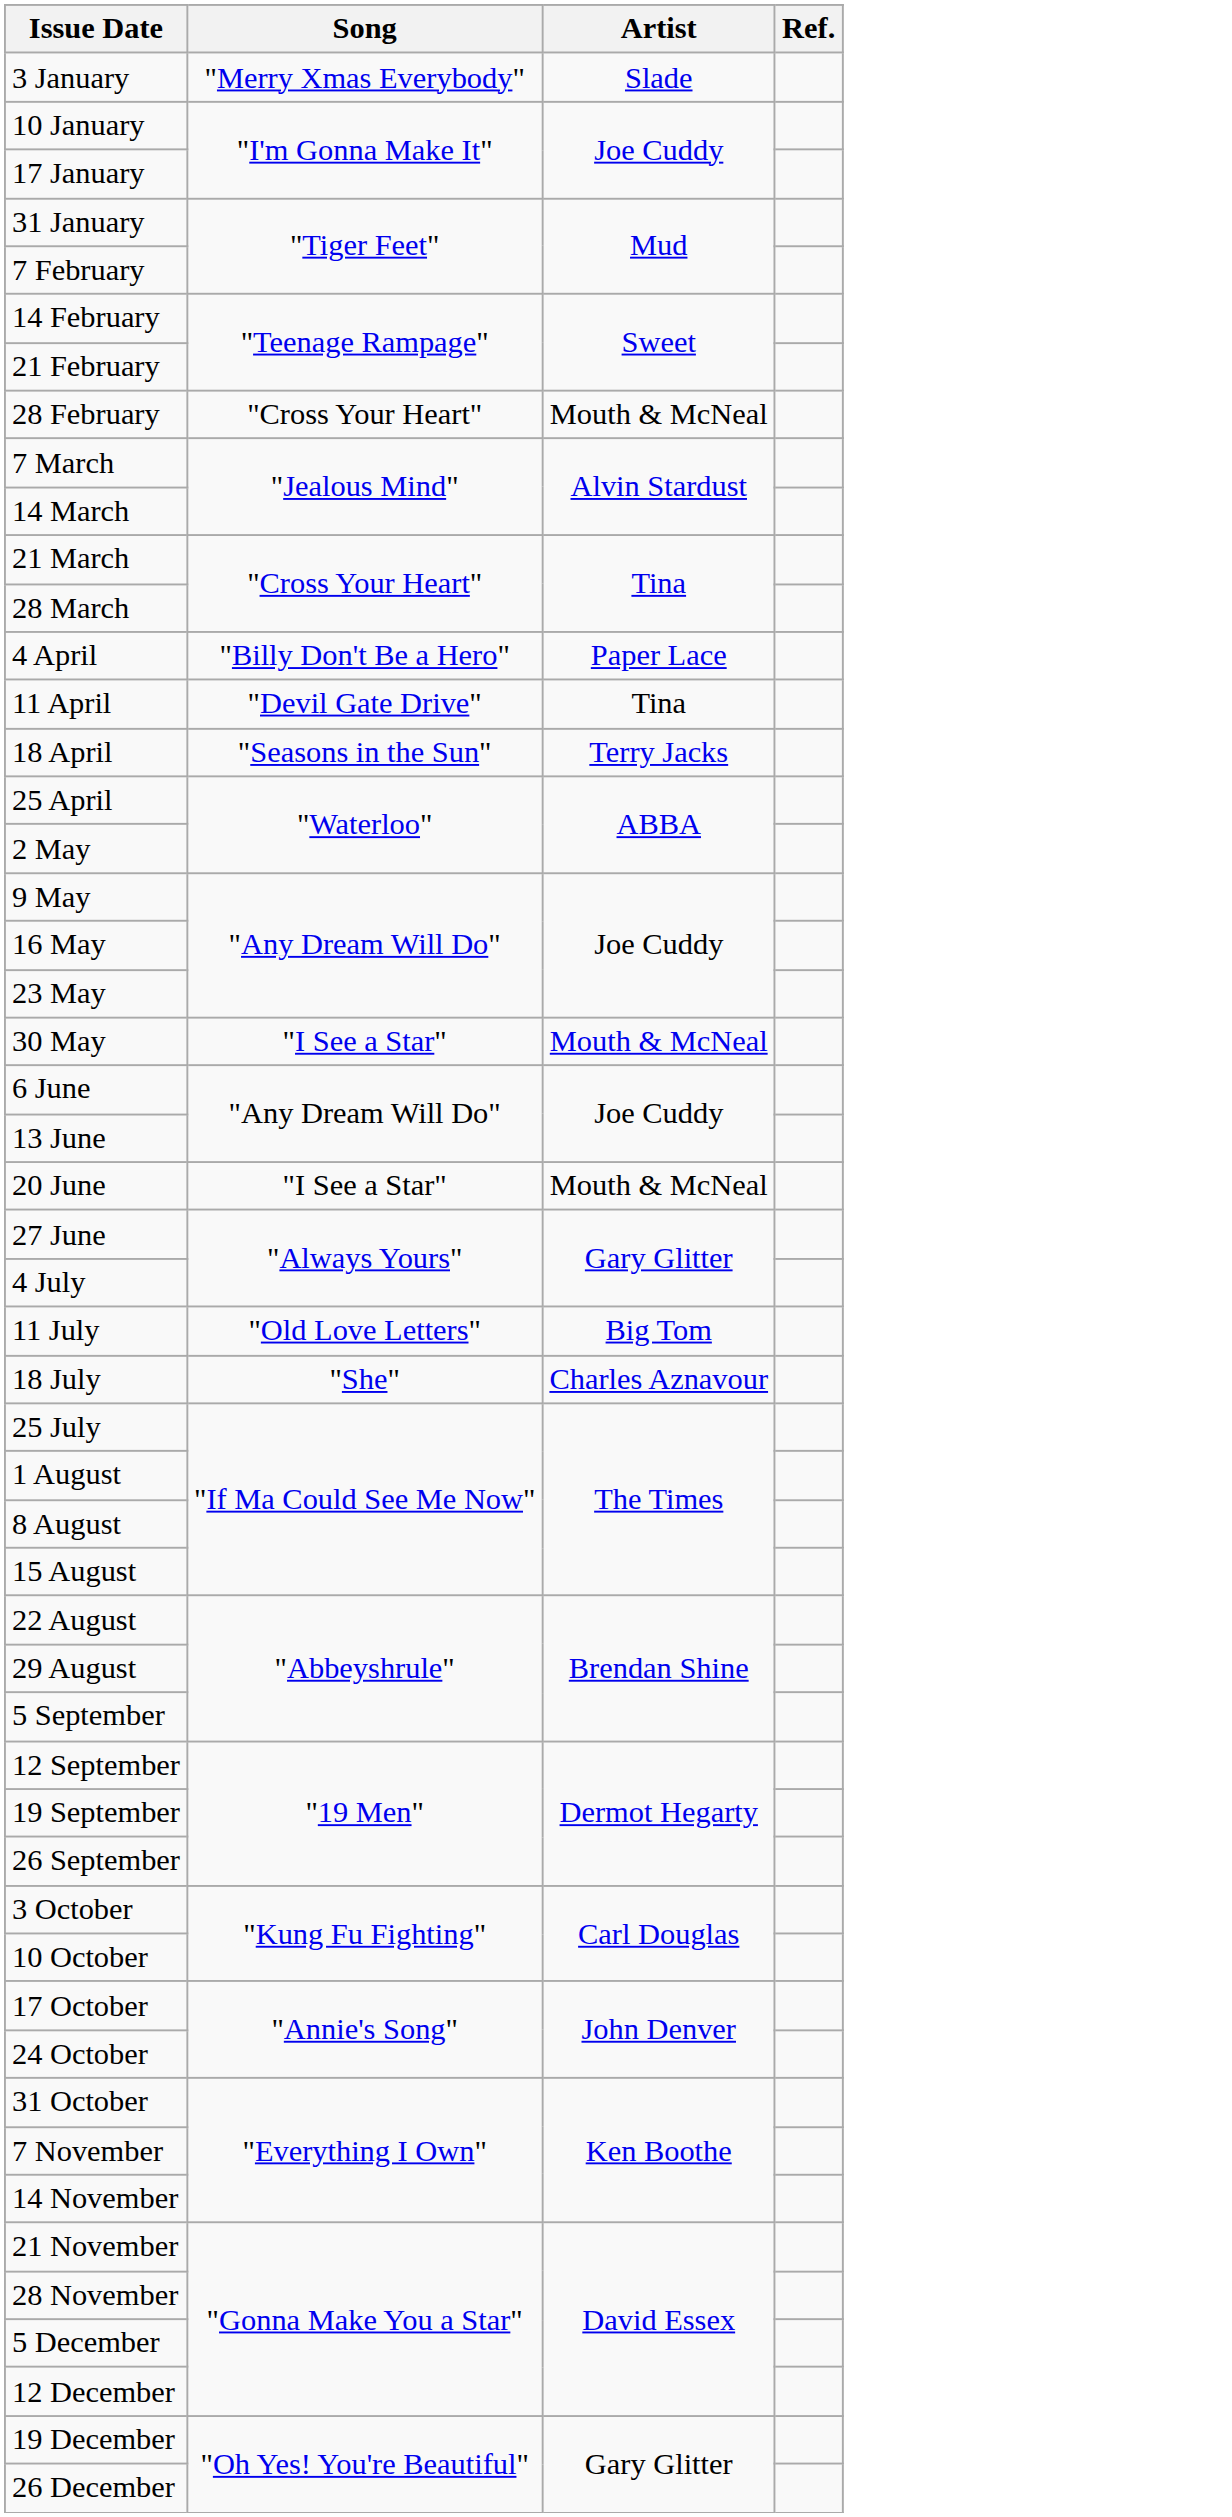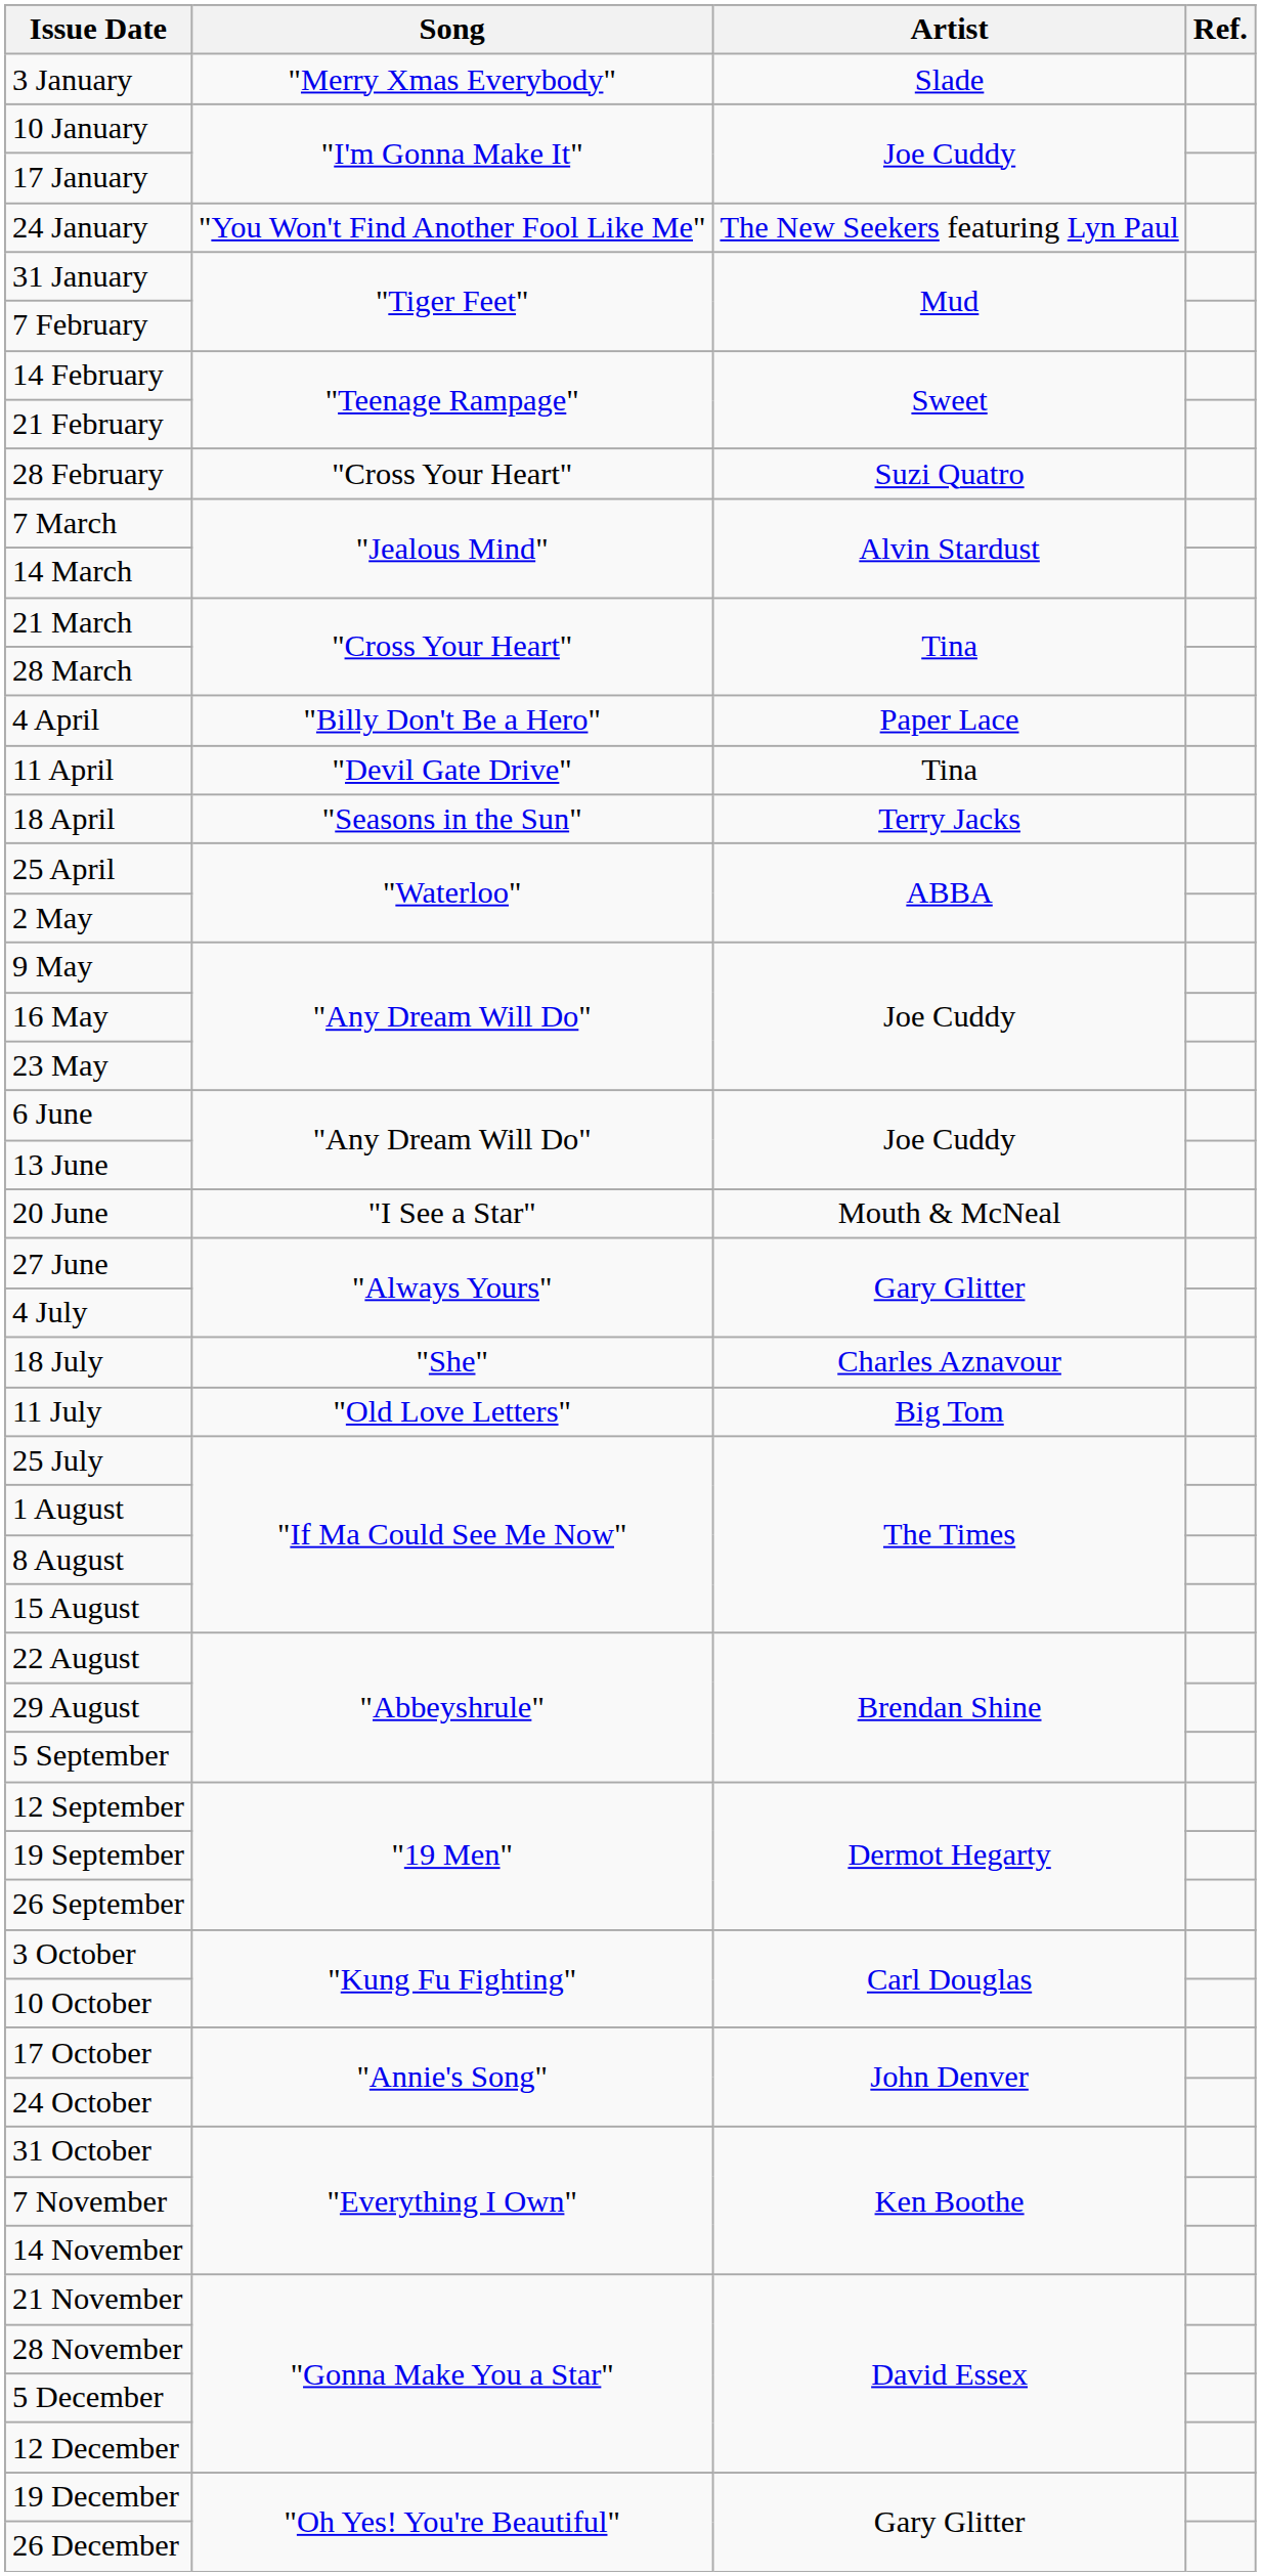+ row: 24 January | "You Won't Find Another Fool Like Me" | The New Seekers featuring Lyn Paul
28 February | Artist: Mouth & McNeal -> Suzi Quatro
- row: 30 May | "I See a Star" | Mouth & McNeal
rows swapped: 11 July <-> 18 July
